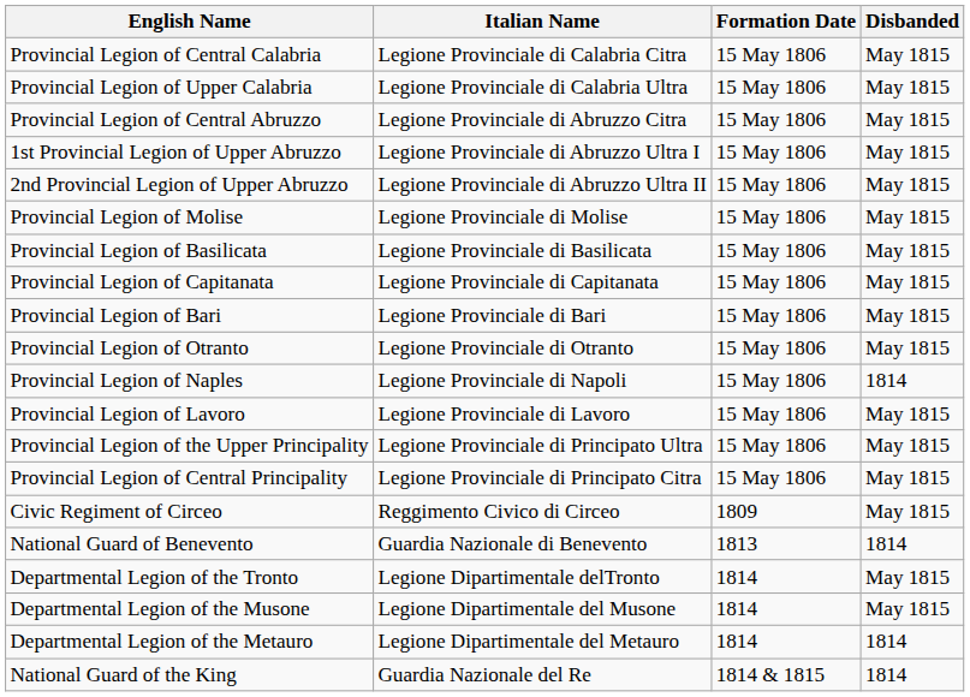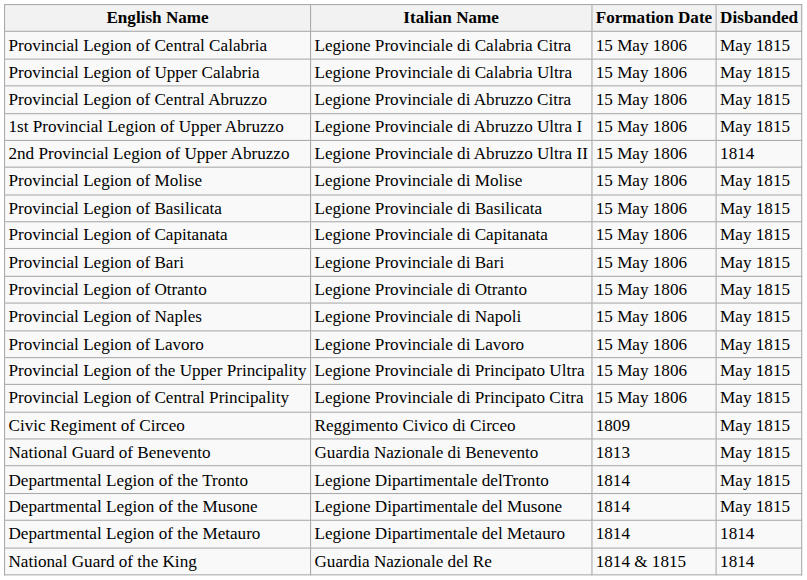2nd Provincial Legion of Upper Abruzzo | Disbanded: May 1815 -> 1814
Provincial Legion of Naples | Disbanded: 1814 -> May 1815
National Guard of Benevento | Disbanded: 1814 -> May 1815
